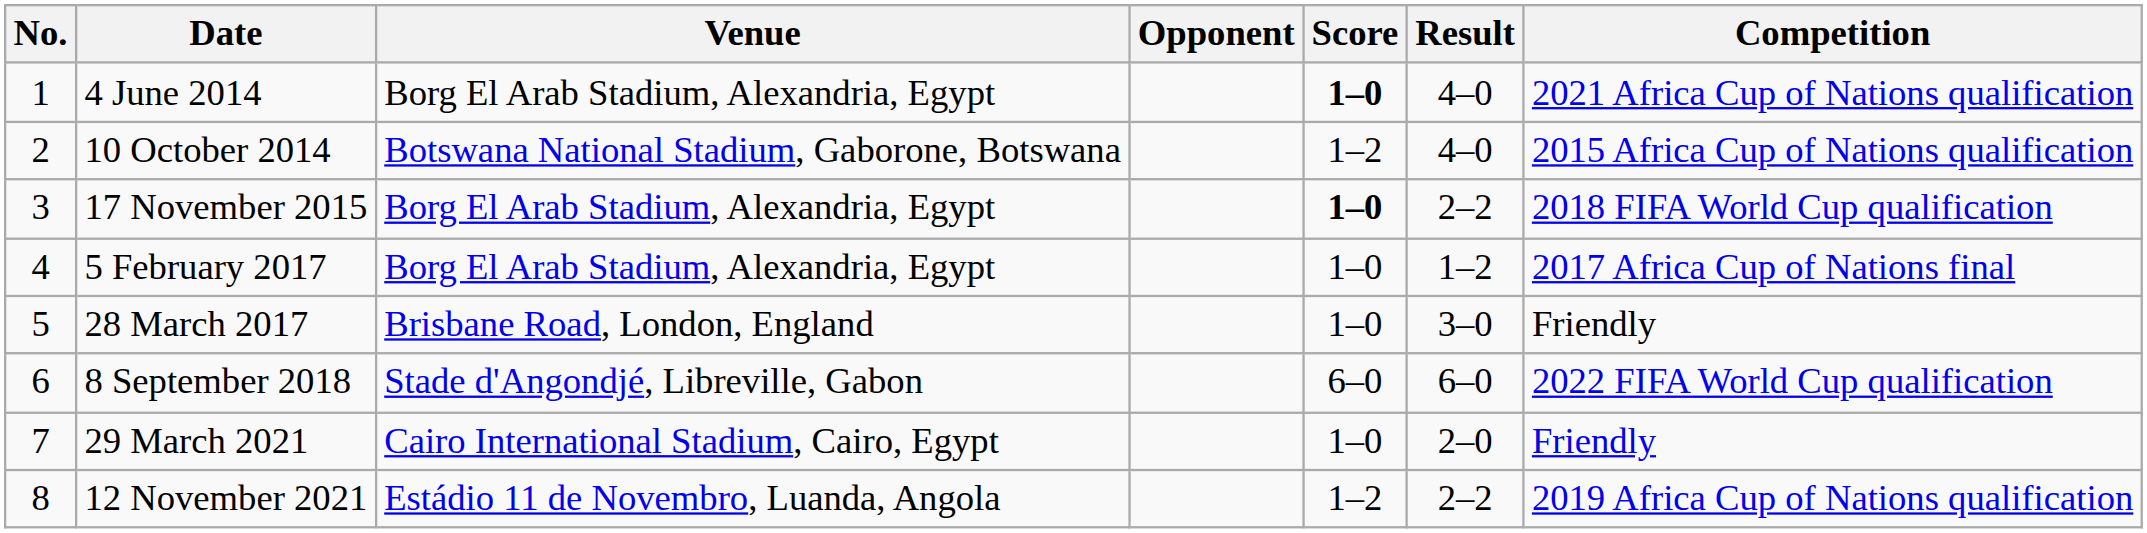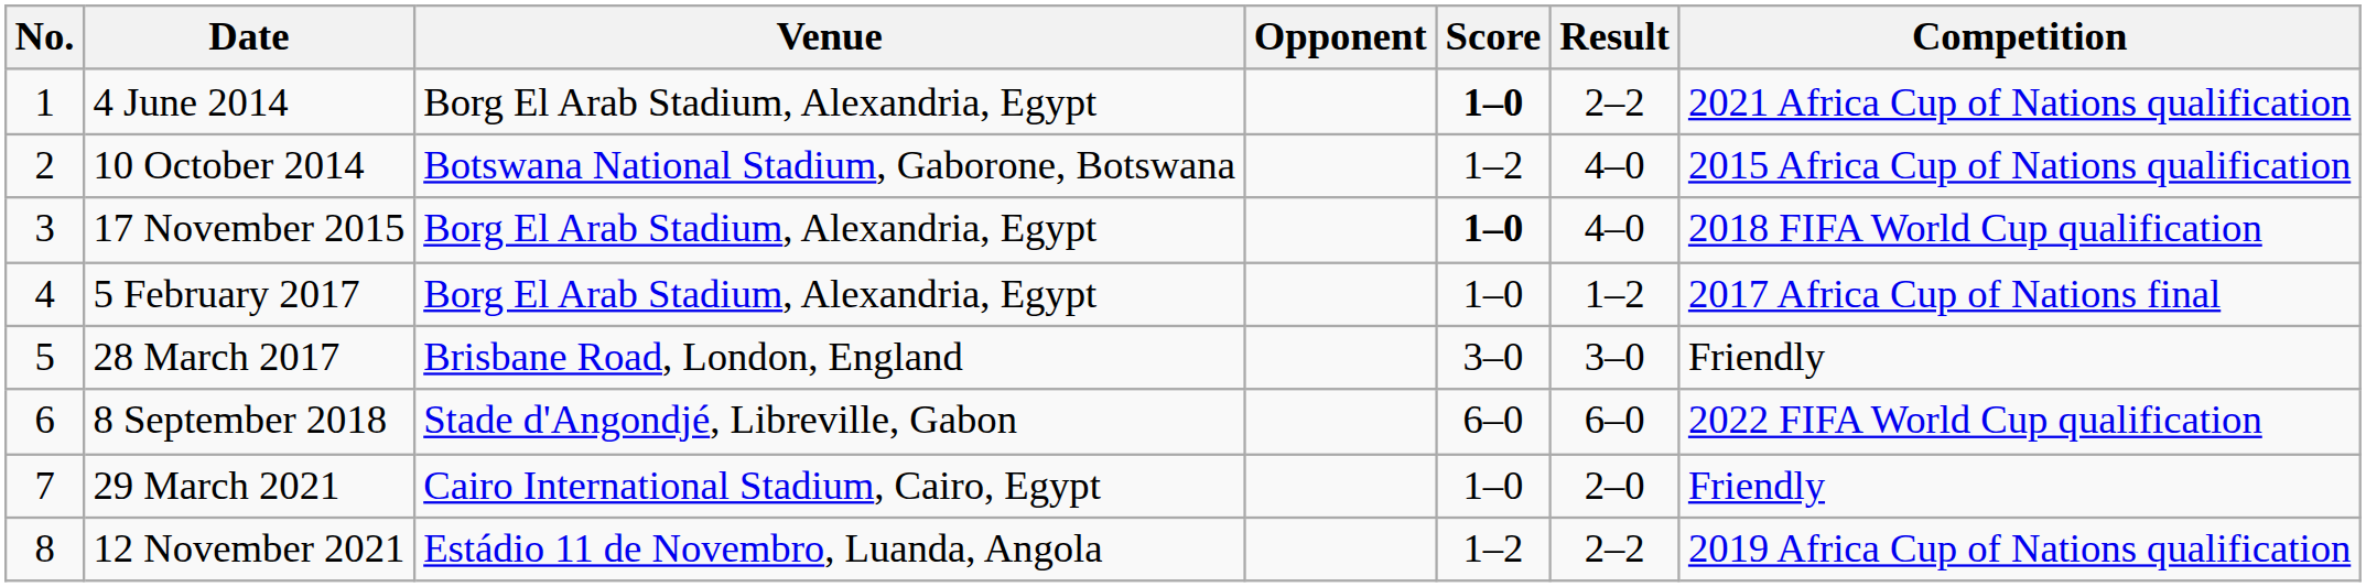4 June 2014 | Result: 4–0 -> 2–2
17 November 2015 | Result: 2–2 -> 4–0
28 March 2017 | Score: 1–0 -> 3–0
